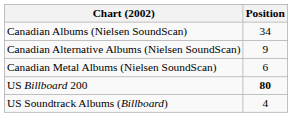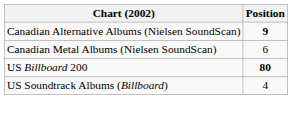- row: Canadian Albums (Nielsen SoundScan) | 34
Canadian Alternative Albums (Nielsen SoundScan) | Position: normal -> bold
